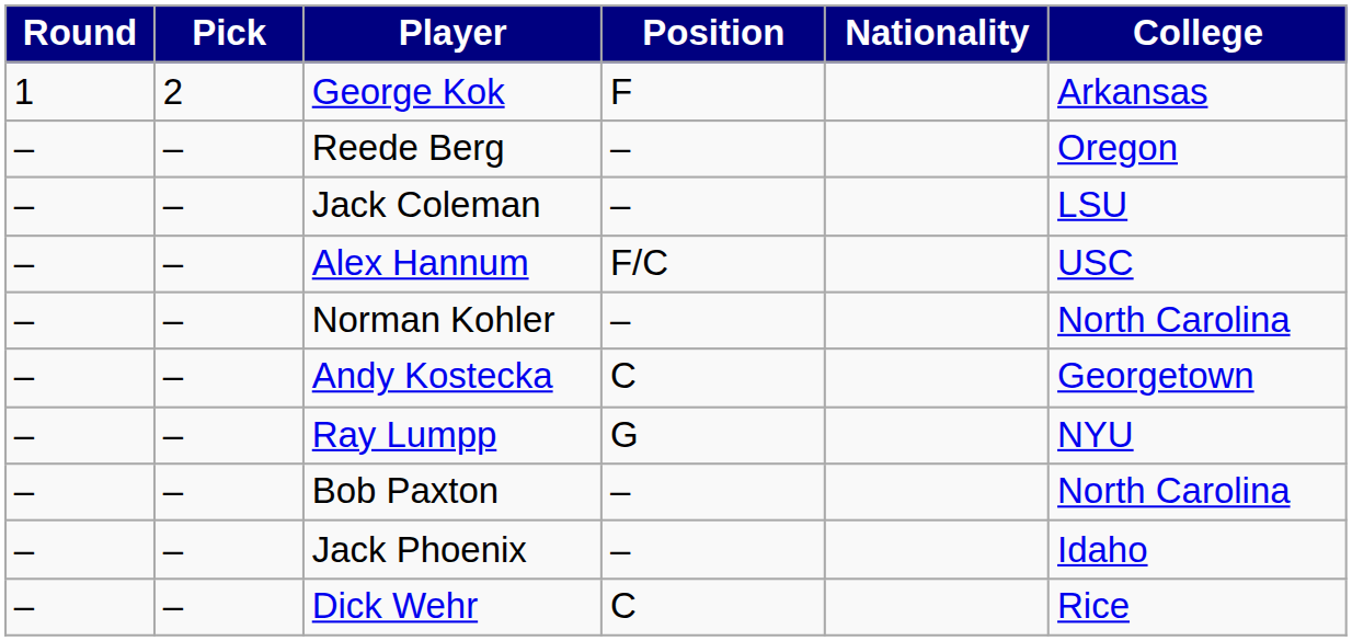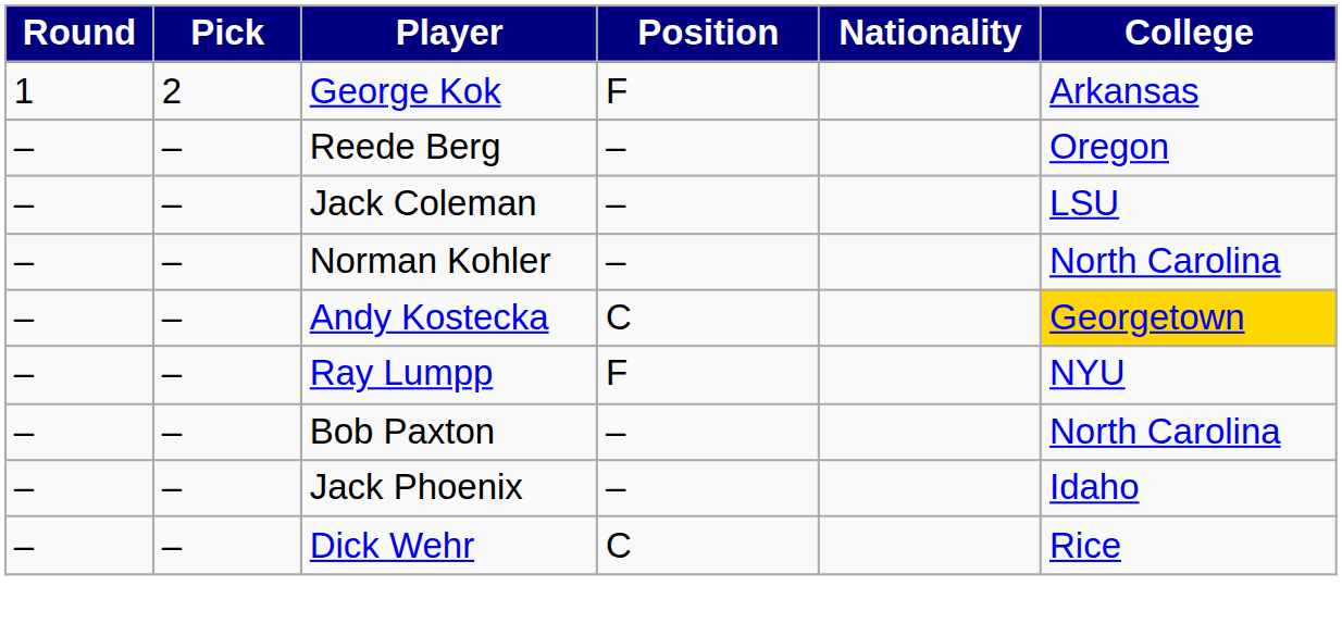- row: – | – | Alex Hannum | F/C | USC
Andy Kostecka | College: no background -> gold background
Ray Lumpp | Position: G -> F
